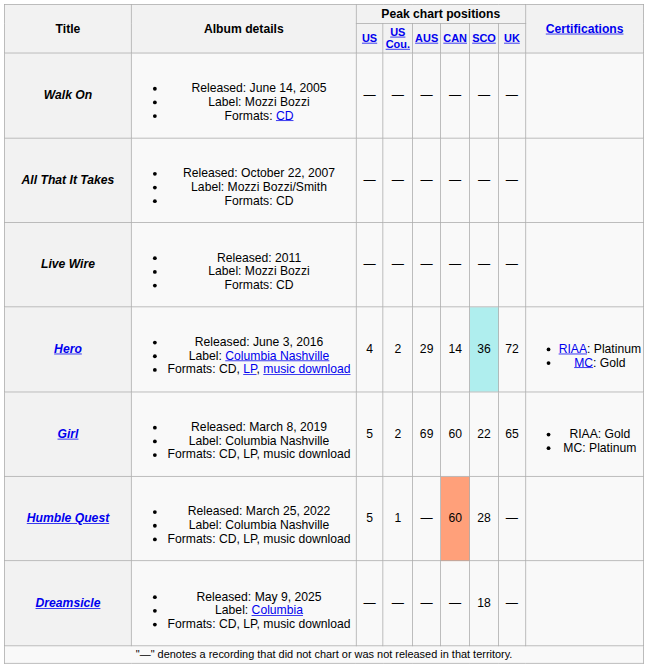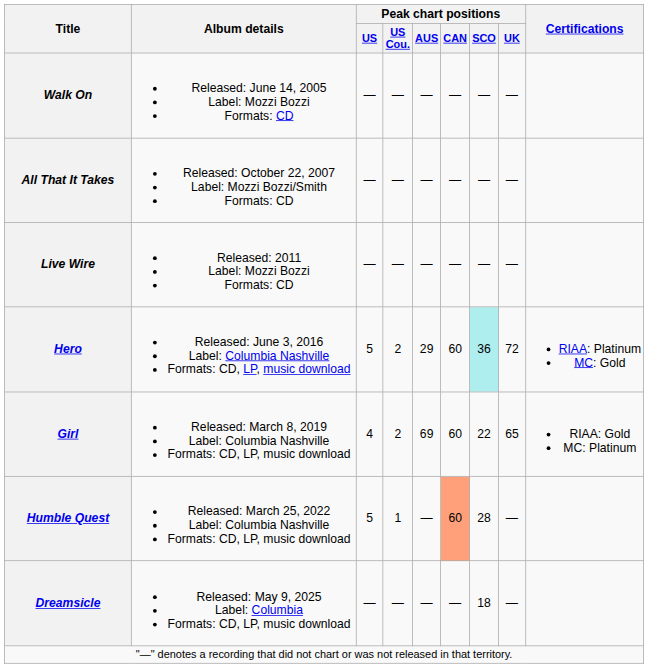Hero | Peak chart positions / US: 4 -> 5
Hero | Peak chart positions / CAN: 14 -> 60
Girl | Peak chart positions / US: 5 -> 4
